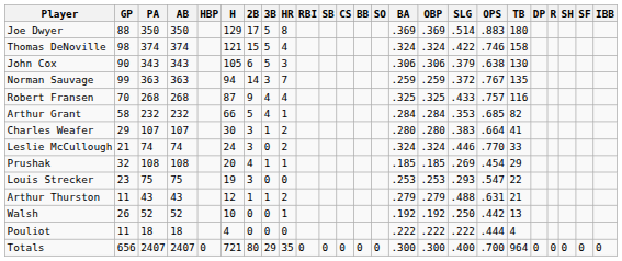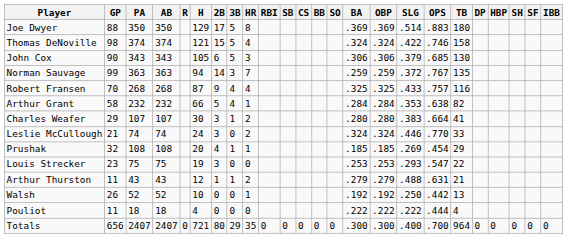columns swapped: R <-> HBP
John Cox | OPS: .638 -> .685
Arthur Grant | OPS: .685 -> .638
